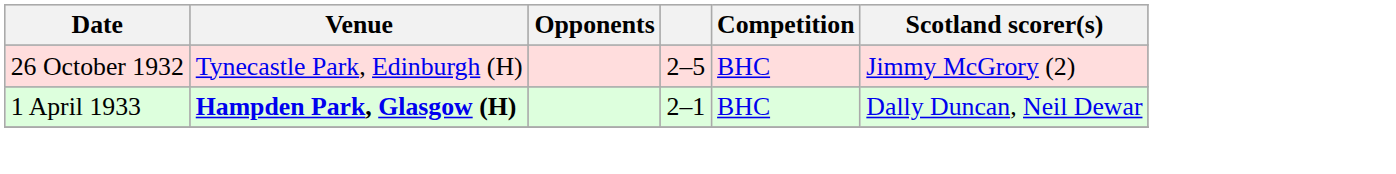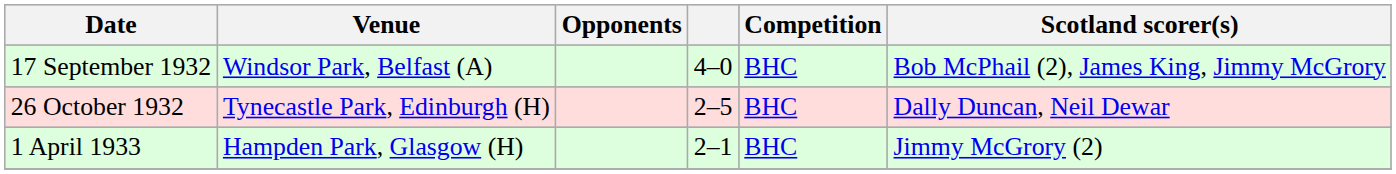+ row: 17 September 1932 | Windsor Park, Belfast (A) | 4–0 | BHC | Bob McPhail (2), James King, Jimmy McGrory
26 October 1932 | Scotland scorer(s): Jimmy McGrory (2) -> Dally Duncan, Neil Dewar
1 April 1933 | Venue: bold -> normal
1 April 1933 | Scotland scorer(s): Dally Duncan, Neil Dewar -> Jimmy McGrory (2)
